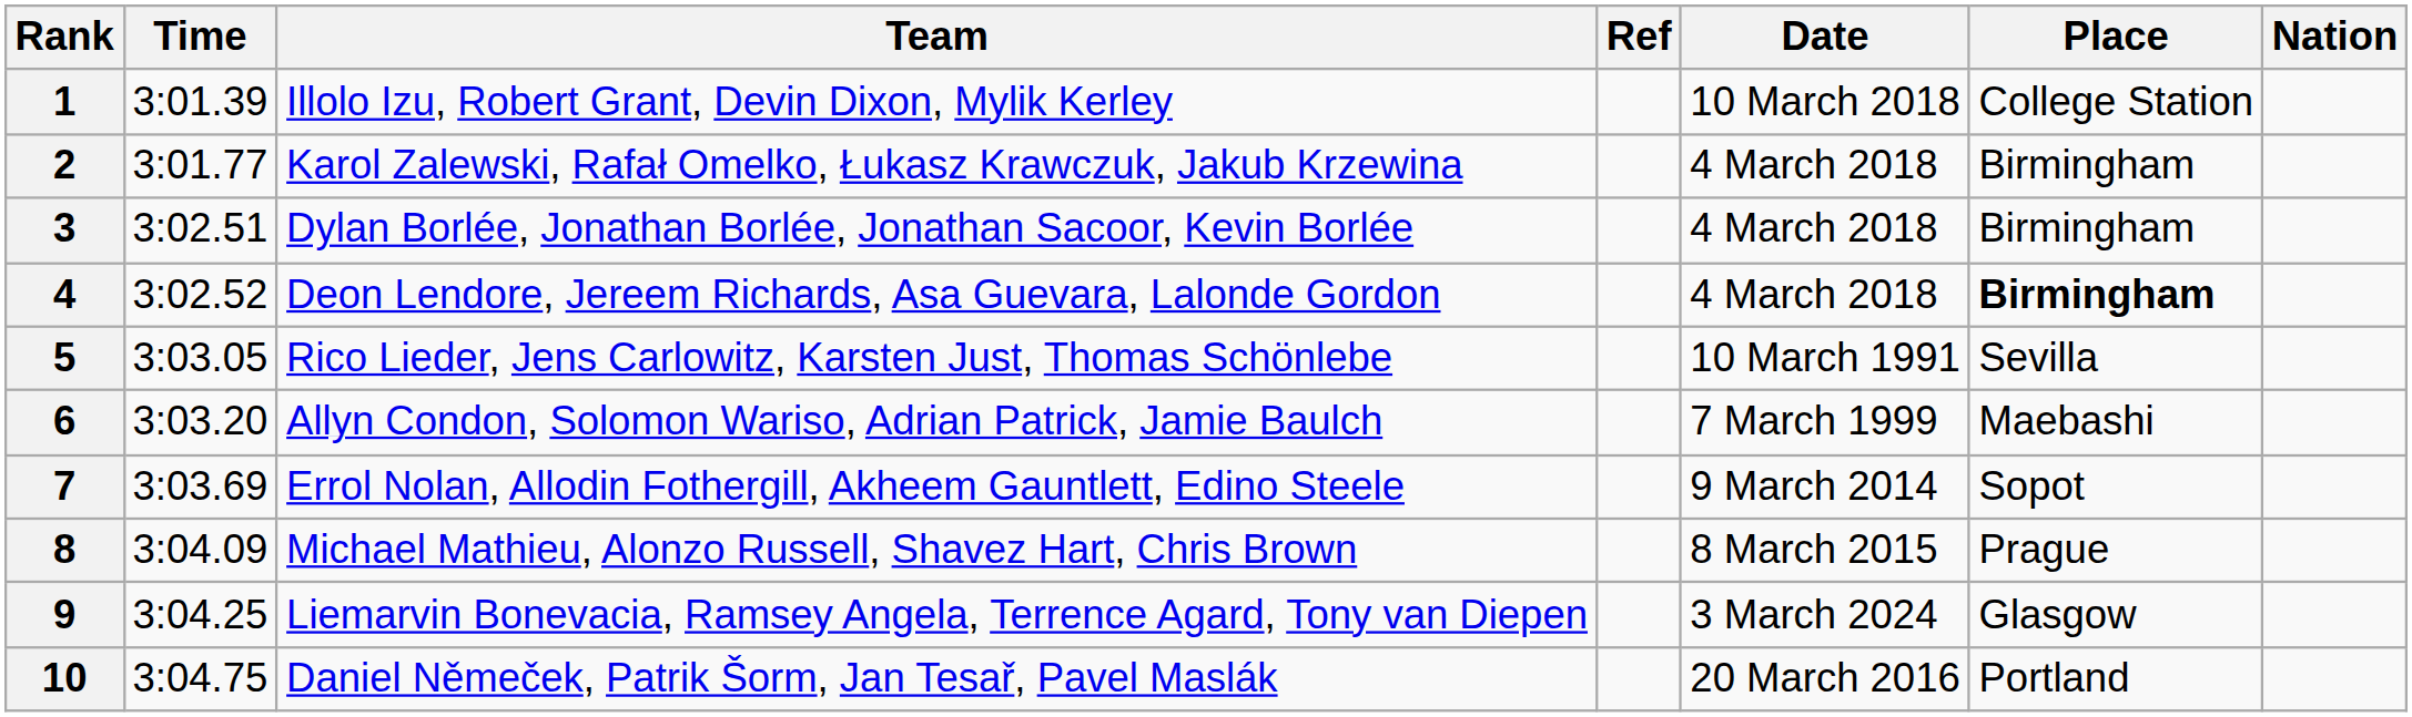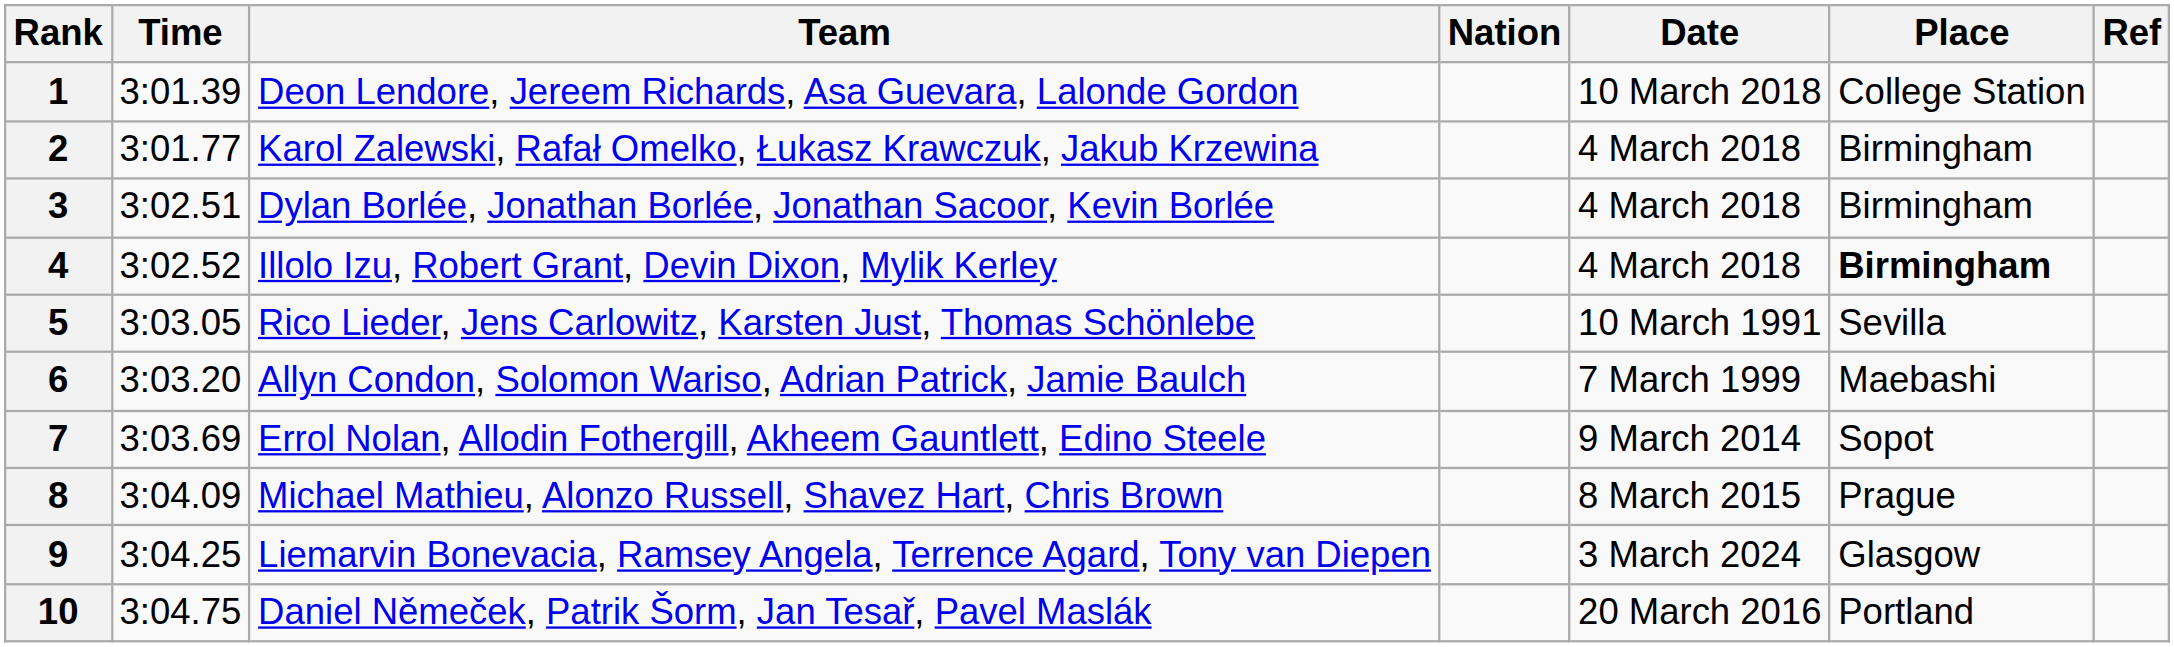columns swapped: Nation <-> Ref
1 | Team: Illolo Izu, Robert Grant, Devin Dixon, Mylik Kerley -> Deon Lendore, Jereem Richards, Asa Guevara, Lalonde Gordon
4 | Team: Deon Lendore, Jereem Richards, Asa Guevara, Lalonde Gordon -> Illolo Izu, Robert Grant, Devin Dixon, Mylik Kerley
